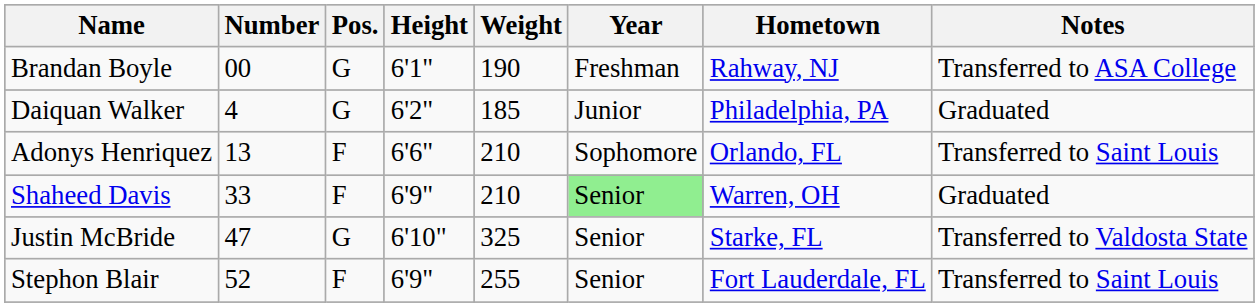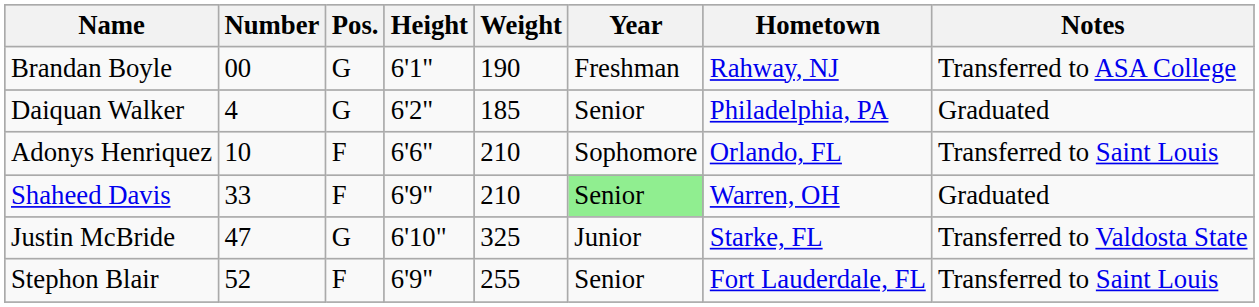Daiquan Walker | Year: Junior -> Senior
Adonys Henriquez | Number: 13 -> 10
Justin McBride | Year: Senior -> Junior
